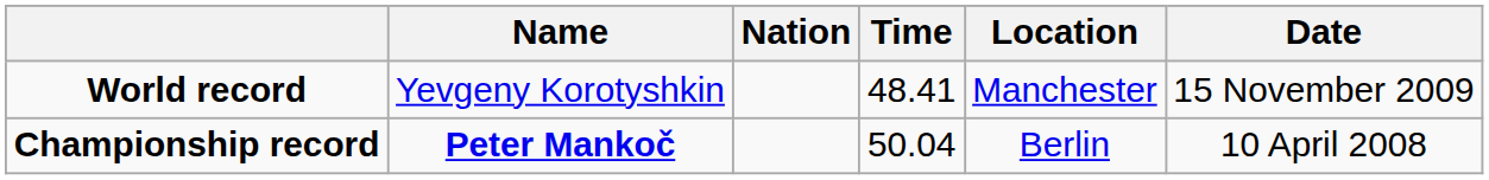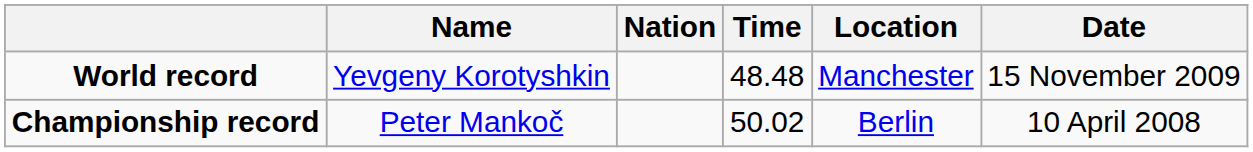World record | Time: 48.41 -> 48.48
Championship record | Name: bold -> normal
Championship record | Time: 50.04 -> 50.02
